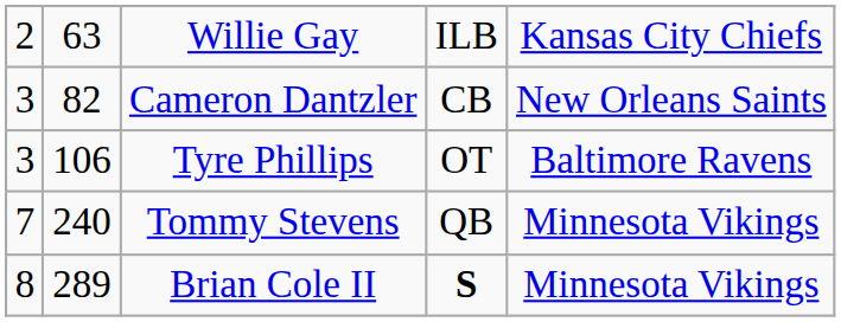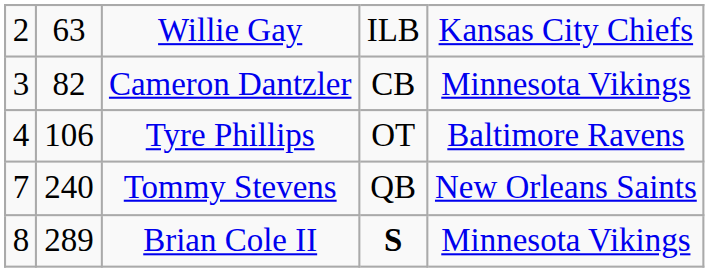Cameron Dantzler | column 5: New Orleans Saints -> Minnesota Vikings
Tyre Phillips | column 1: 3 -> 4
Tommy Stevens | column 5: Minnesota Vikings -> New Orleans Saints
